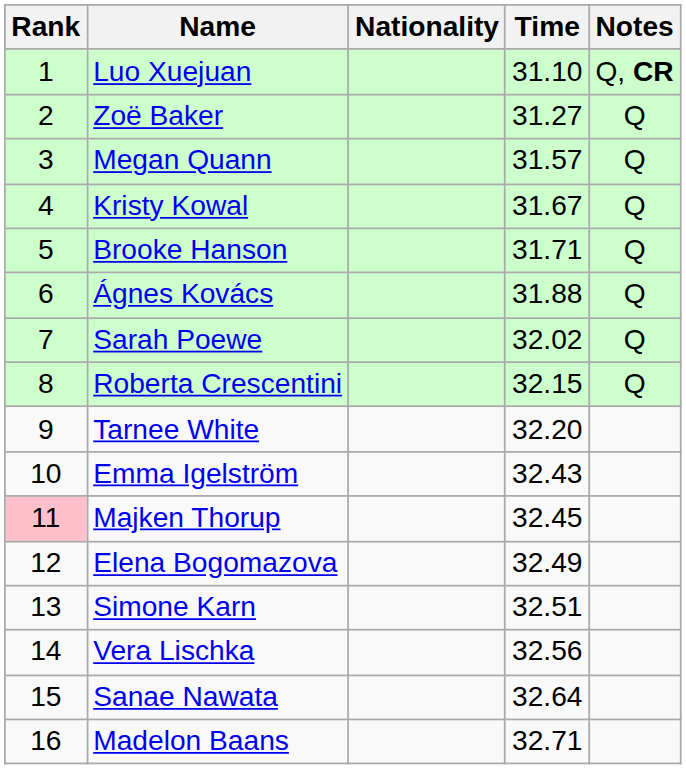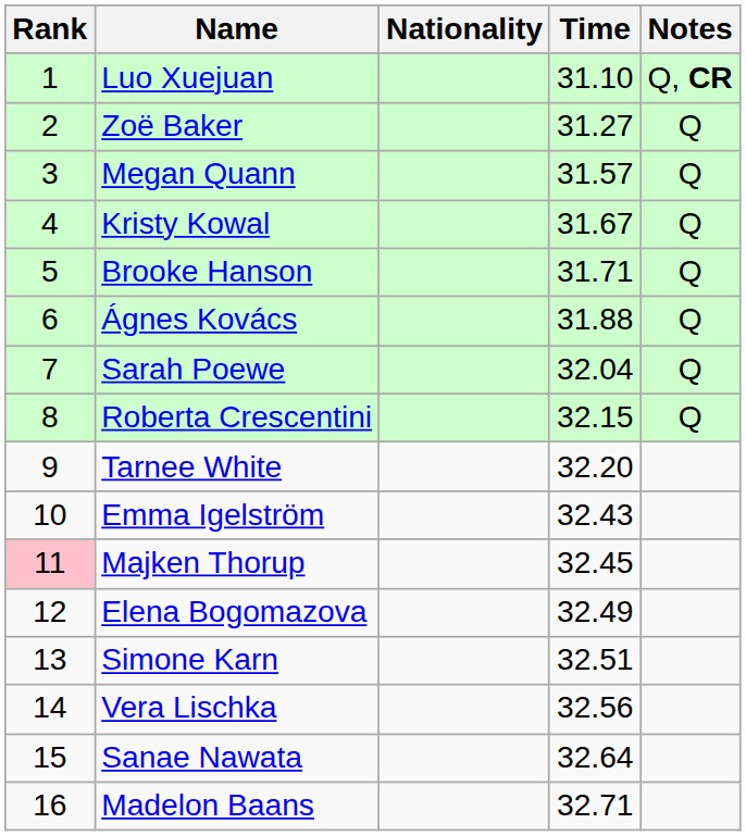Sarah Poewe | Time: 32.02 -> 32.04
